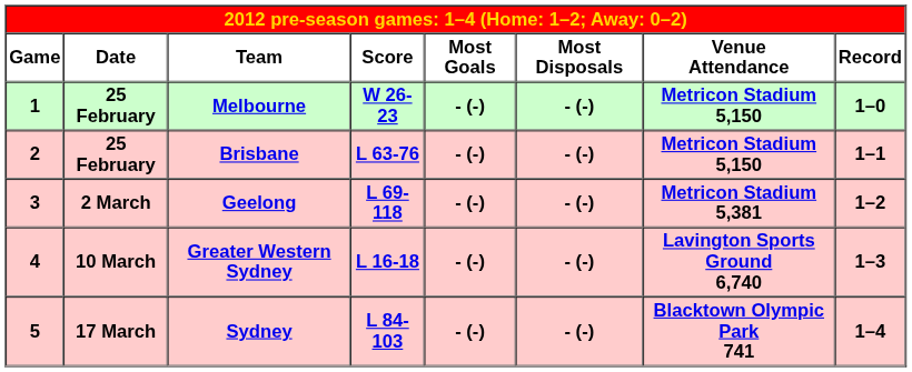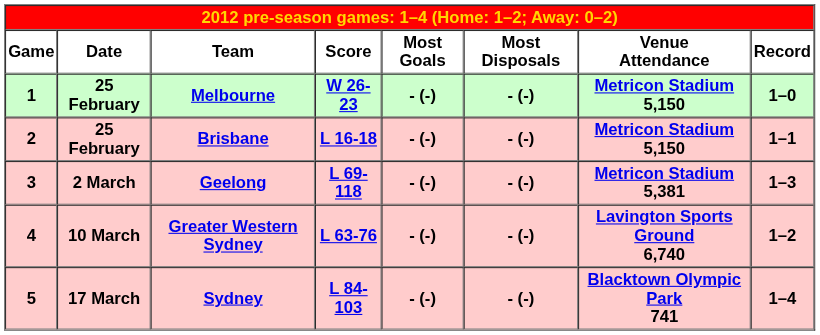Brisbane | column 4: L 63-76 -> L 16-18
Geelong | column 8: 1–2 -> 1–3
Greater Western Sydney | column 4: L 16-18 -> L 63-76
Greater Western Sydney | column 8: 1–3 -> 1–2
